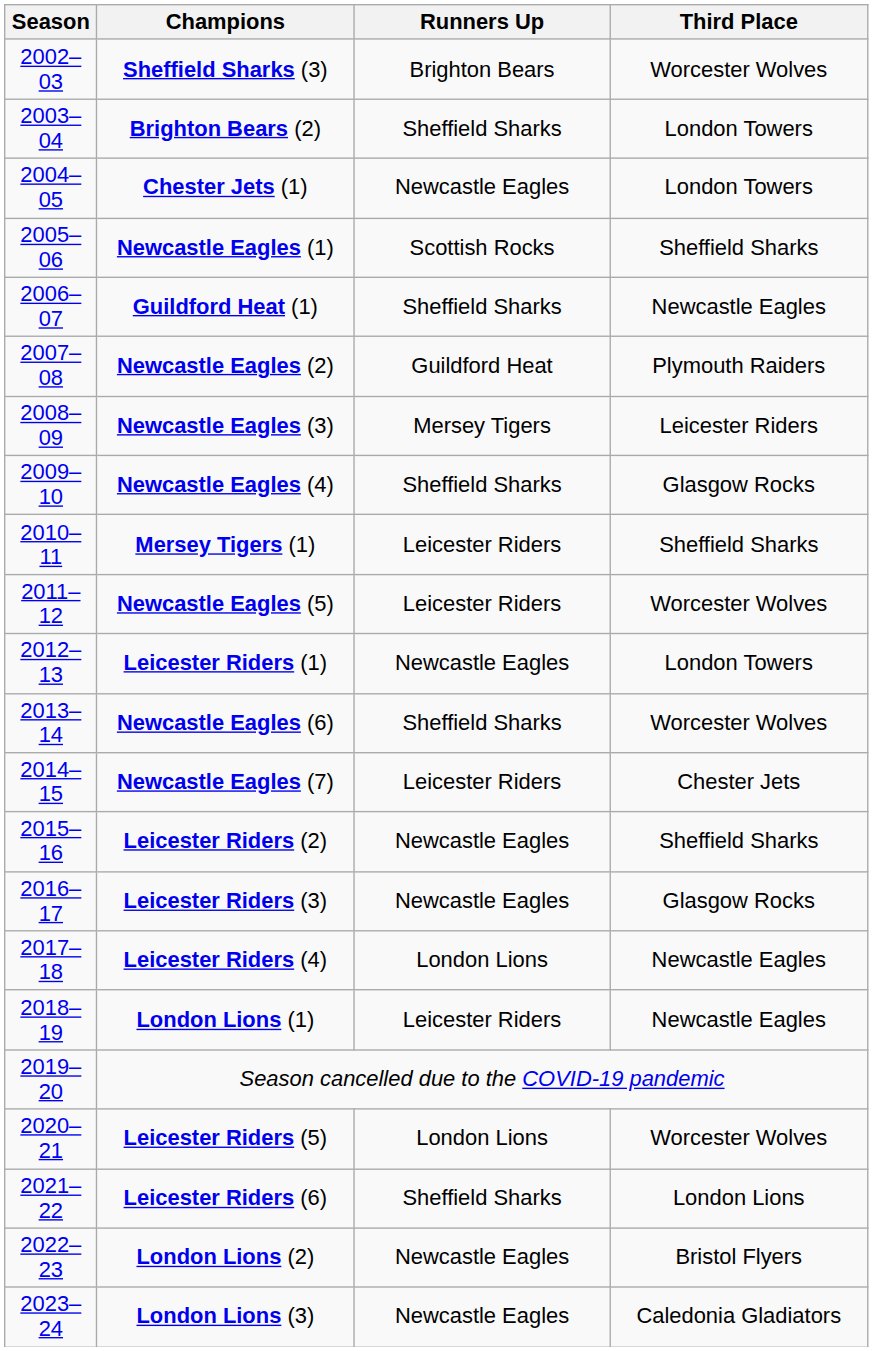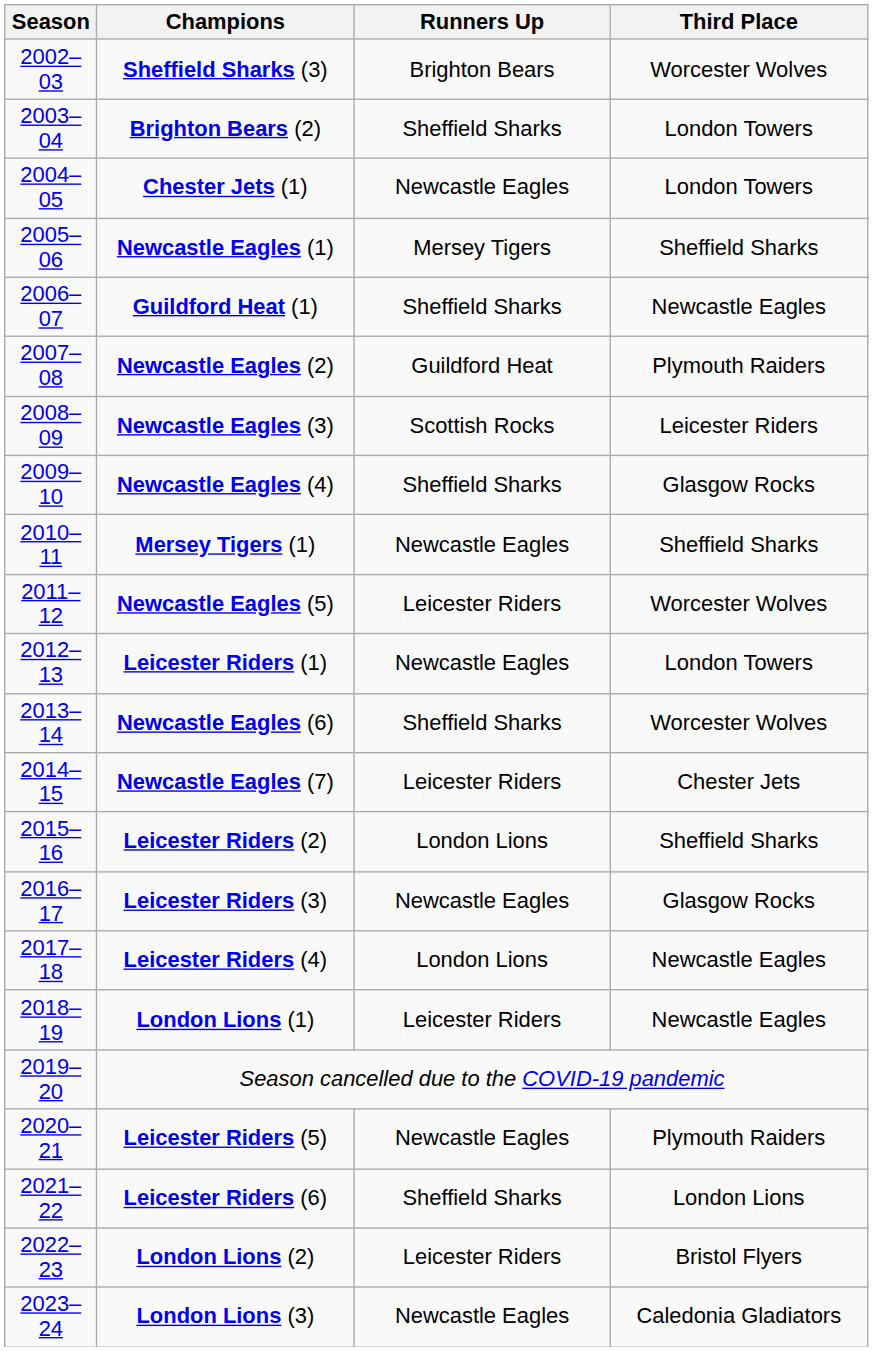Newcastle Eagles (1) | Runners Up: Scottish Rocks -> Mersey Tigers
Newcastle Eagles (3) | Runners Up: Mersey Tigers -> Scottish Rocks
Mersey Tigers (1) | Runners Up: Leicester Riders -> Newcastle Eagles
Leicester Riders (2) | Runners Up: Newcastle Eagles -> London Lions
Leicester Riders (5) | Runners Up: London Lions -> Newcastle Eagles
Leicester Riders (5) | Third Place: Worcester Wolves -> Plymouth Raiders
London Lions (2) | Runners Up: Newcastle Eagles -> Leicester Riders
